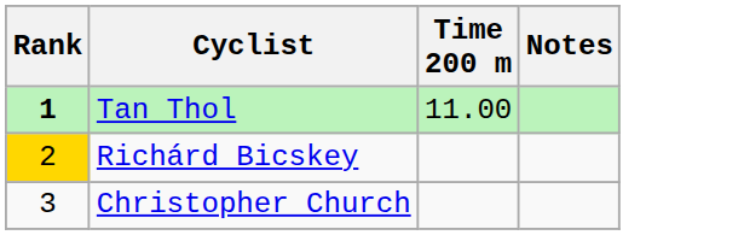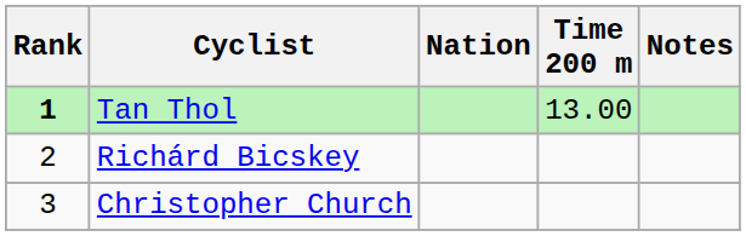+ column: Nation
Tan Thol | Time 200 m: 11.00 -> 13.00
Richárd Bicskey | Rank: gold background -> no background
